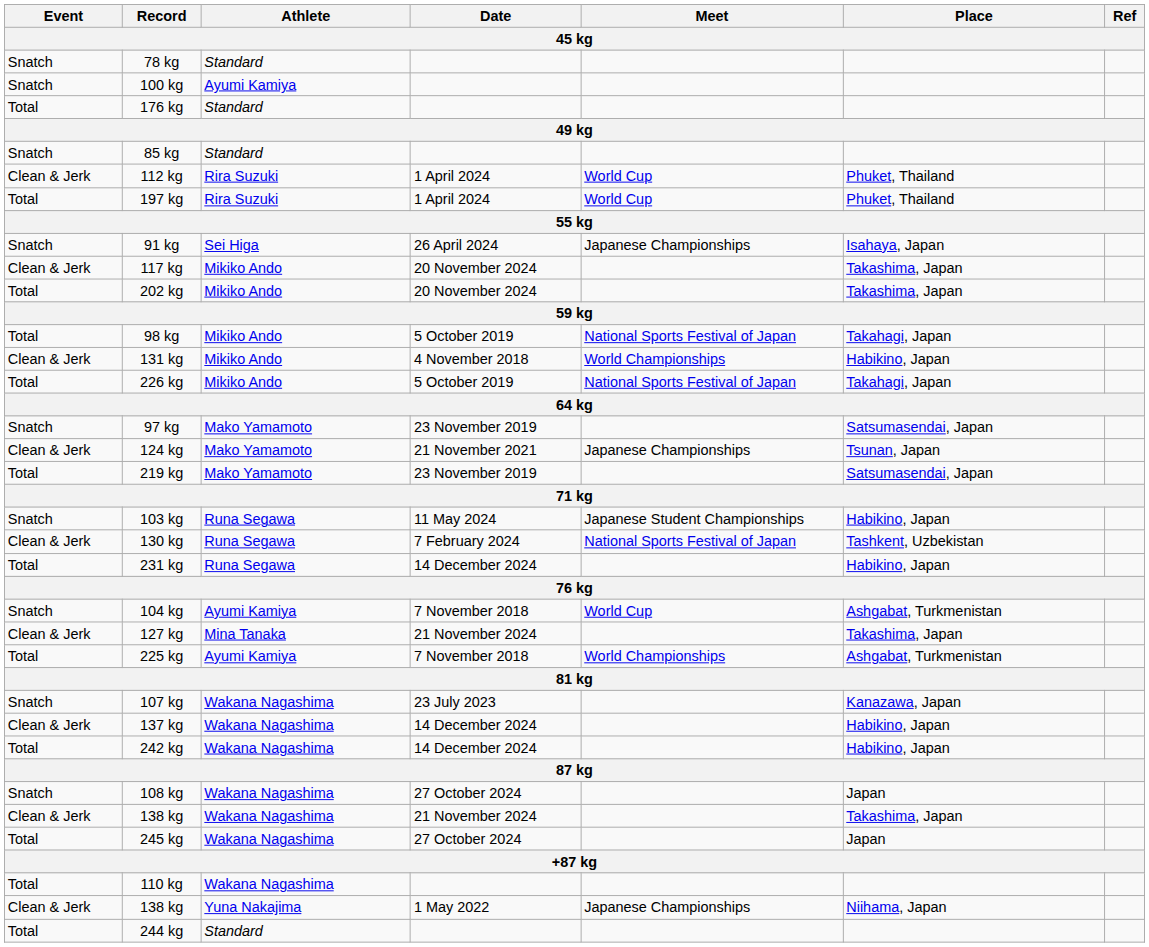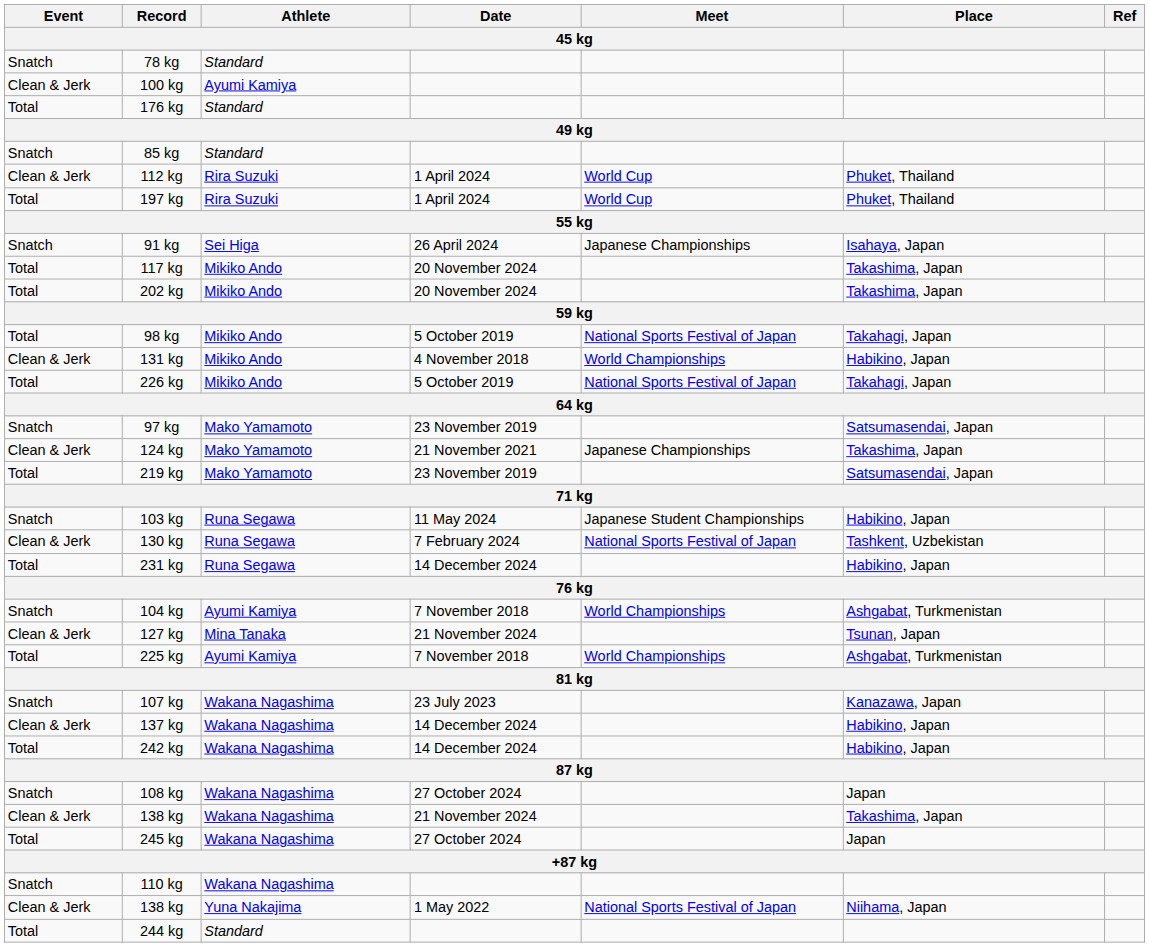100 kg | Event: Snatch -> Clean & Jerk
117 kg | Event: Clean & Jerk -> Total
124 kg | Place: Tsunan, Japan -> Takashima, Japan
104 kg | Meet: World Cup -> World Championships
127 kg | Place: Takashima, Japan -> Tsunan, Japan
110 kg | Event: Total -> Snatch
138 kg / 1 May 2022 | Meet: Japanese Championships -> National Sports Festival of Japan
